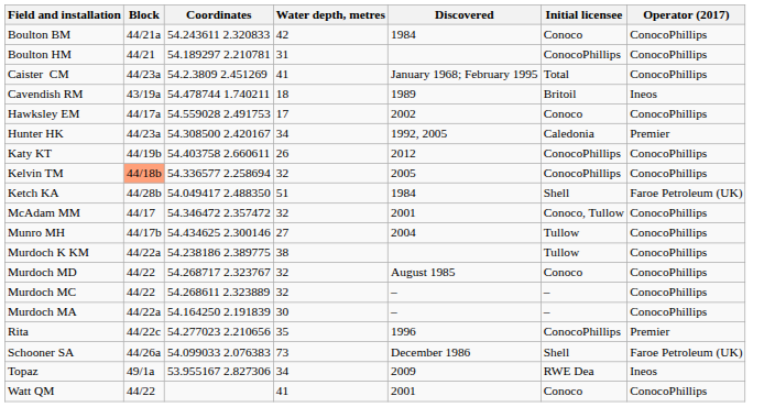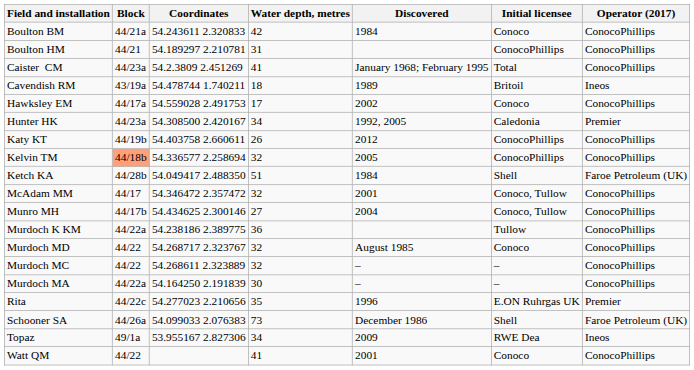Munro MH | Initial licensee: Tullow -> Conoco, Tullow
Murdoch K KM | Water depth, metres: 38 -> 36
Rita | Initial licensee: ConocoPhillips -> E.ON Ruhrgas UK
